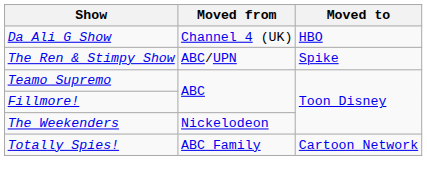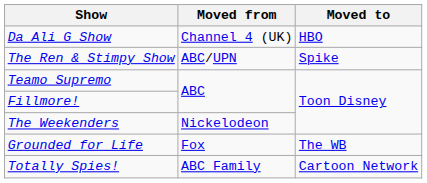+ row: Grounded for Life | Fox | The WB
